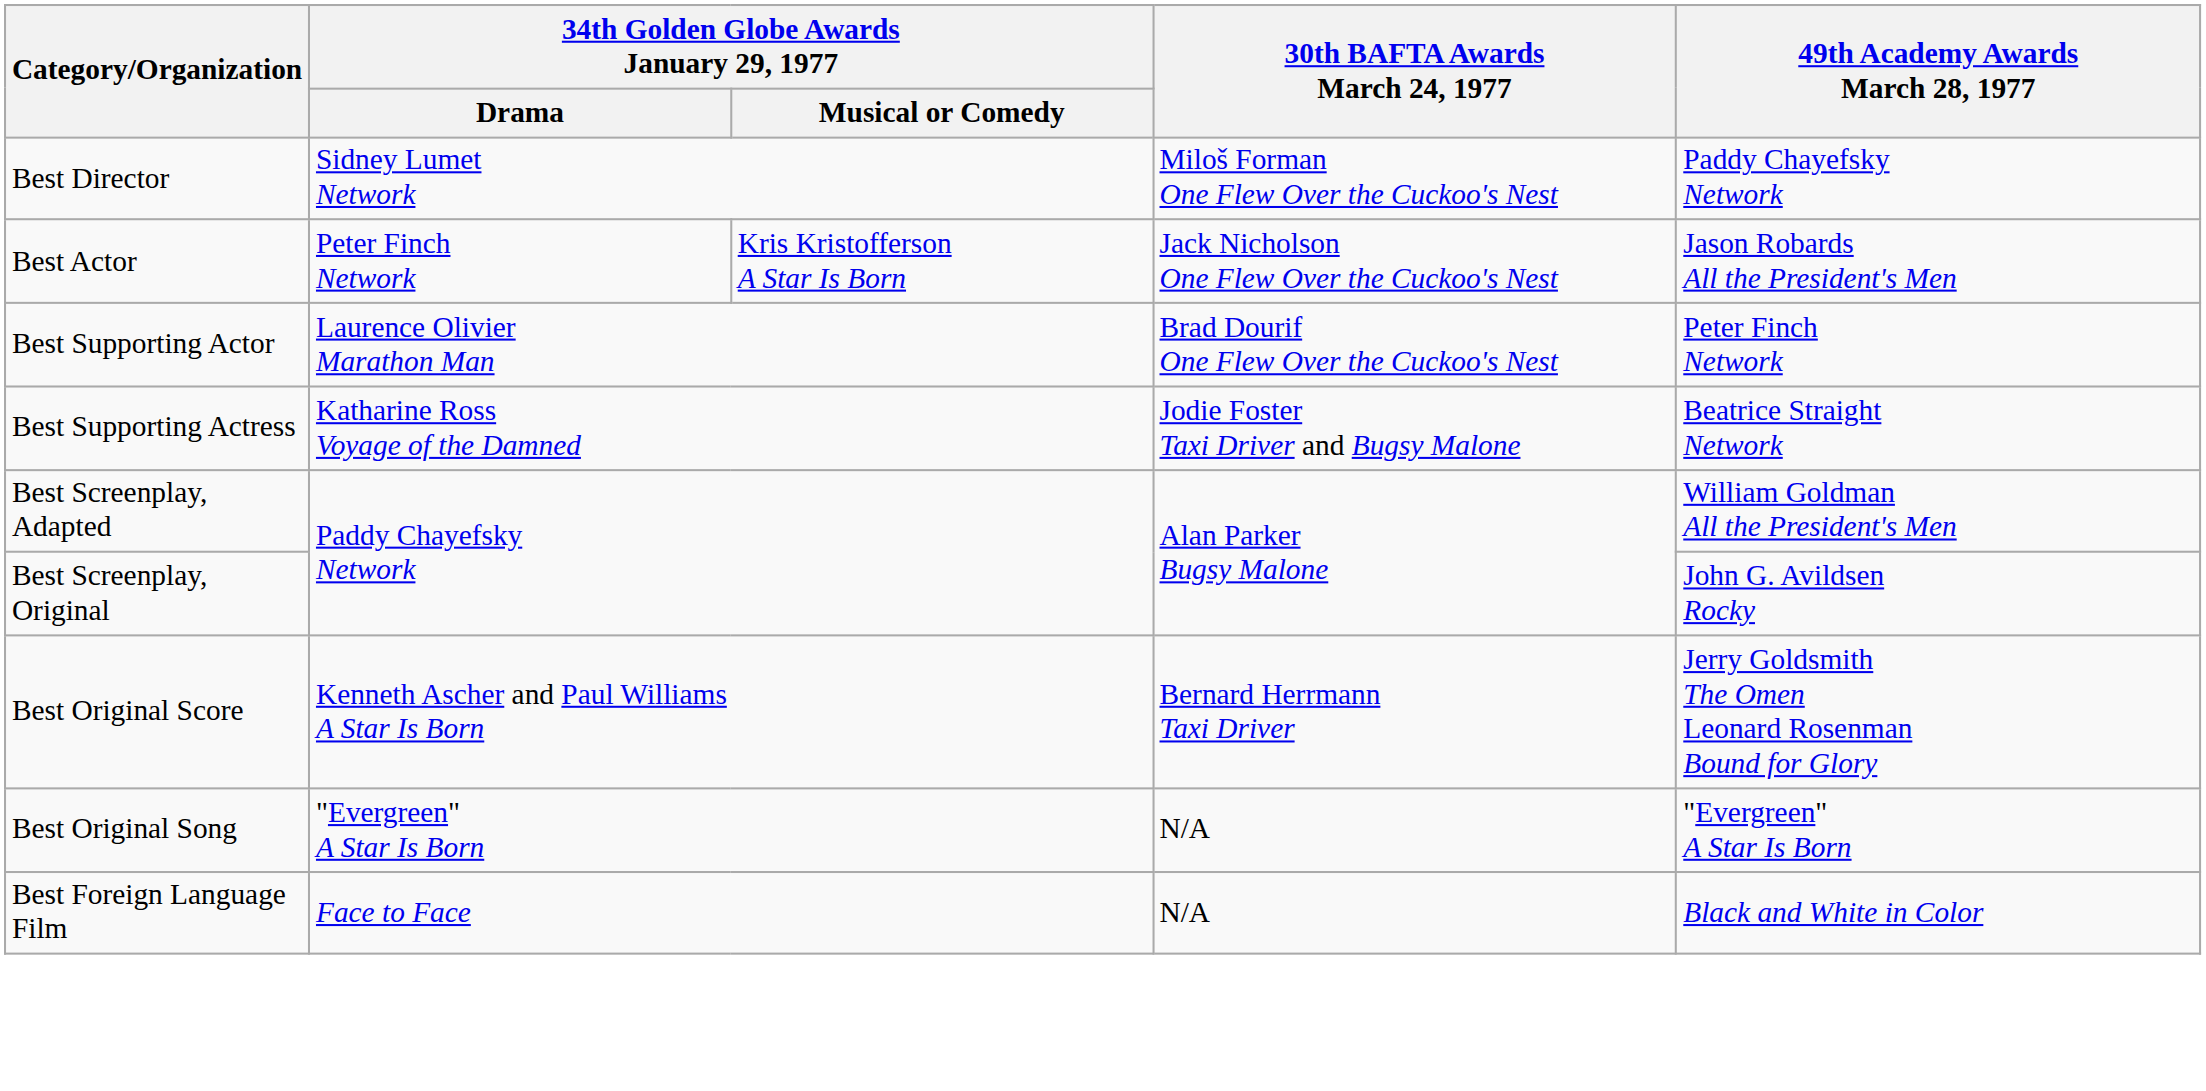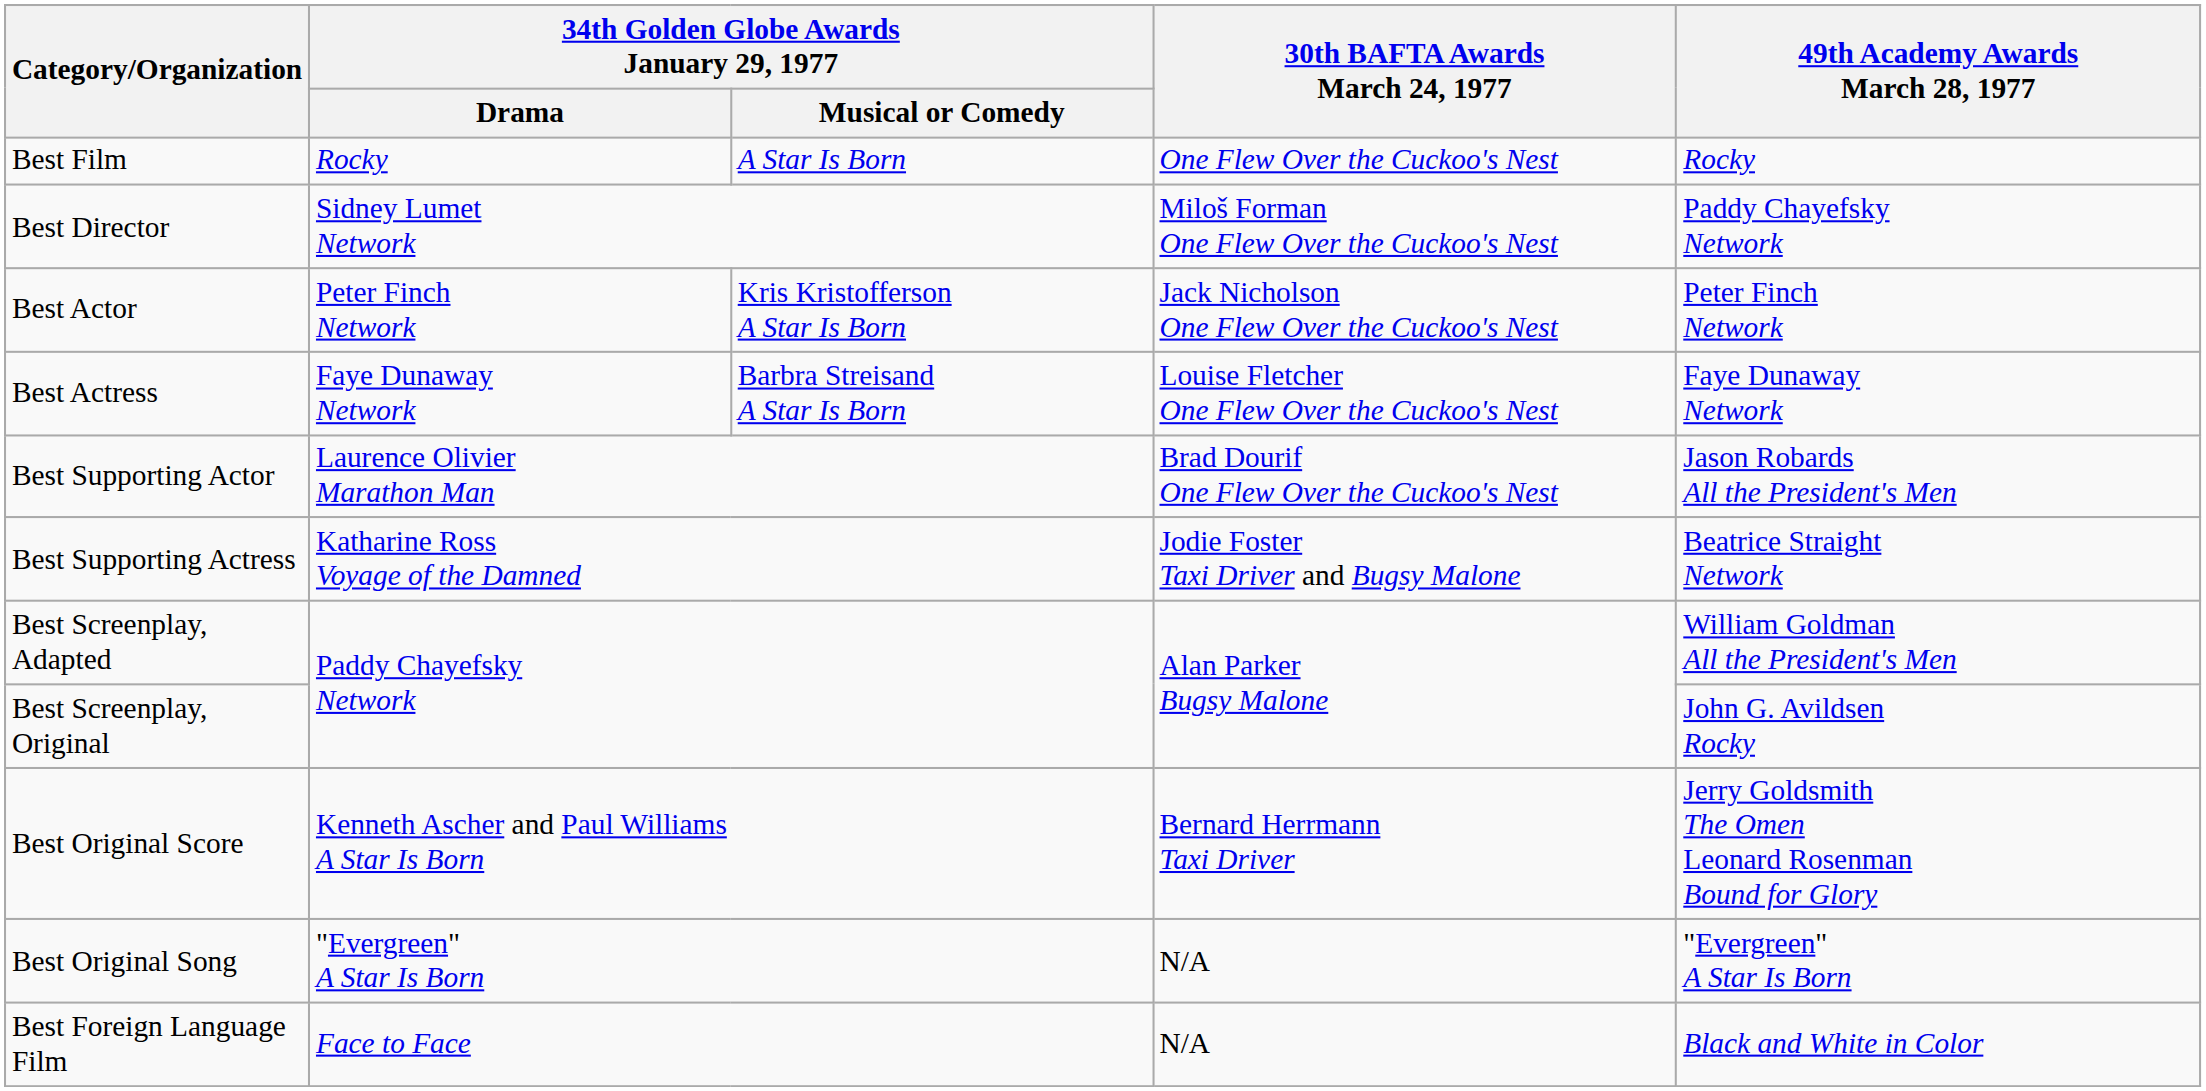+ row: Best Film | Rocky | A Star Is Born | One Flew Over the Cuckoo's Nest | Rocky
Best Actor | 49th Academy Awards March 28, 1977: Jason Robards All the President's Men -> Peter Finch Network
+ row: Best Actress | Faye Dunaway Network | Barbra Streisand A Star Is Born | Louise Fletcher One Flew Over the Cuckoo's Nest | Faye Dunaway Network
Best Supporting Actor | 49th Academy Awards March 28, 1977: Peter Finch Network -> Jason Robards All the President's Men
